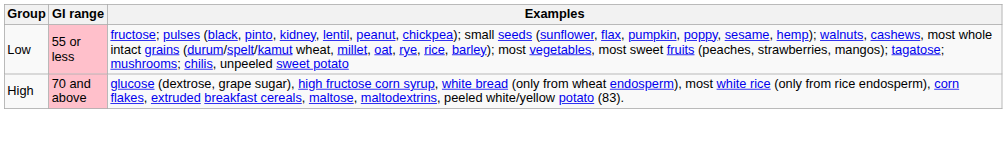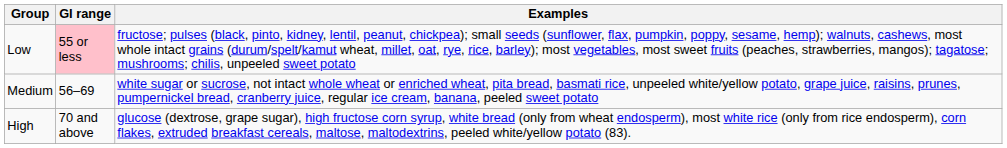+ row: Medium | 56–69 | white sugar or sucrose, not intact whole wheat or enriched wheat, pita bread, basmati rice, unpeeled white/yellow potato, grape juice, raisins, prunes, pumpernickel bread, cranberry juice, regular ice cream, banana, peeled sweet potato
High | GI range: pink background -> no background
